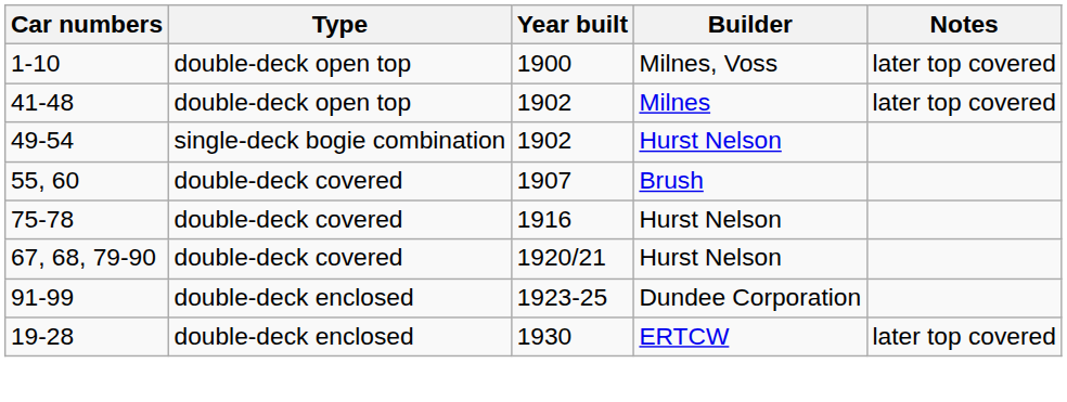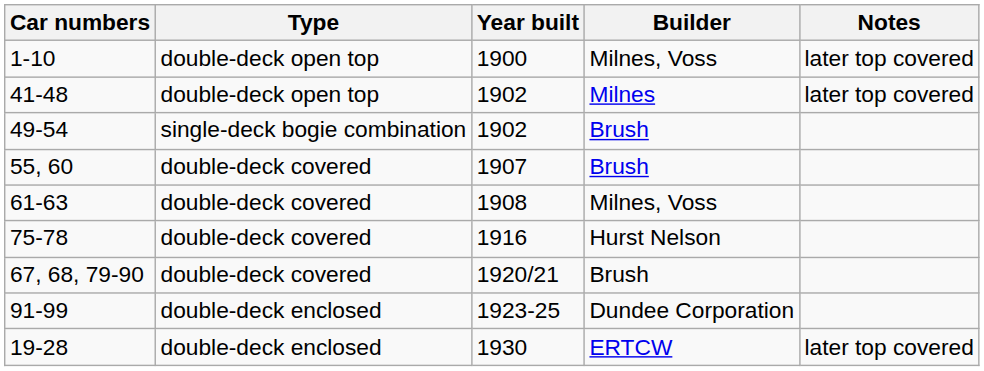49-54 | Builder: Hurst Nelson -> Brush
+ row: 61-63 | double-deck covered | 1908 | Milnes, Voss
67, 68, 79-90 | Builder: Hurst Nelson -> Brush
